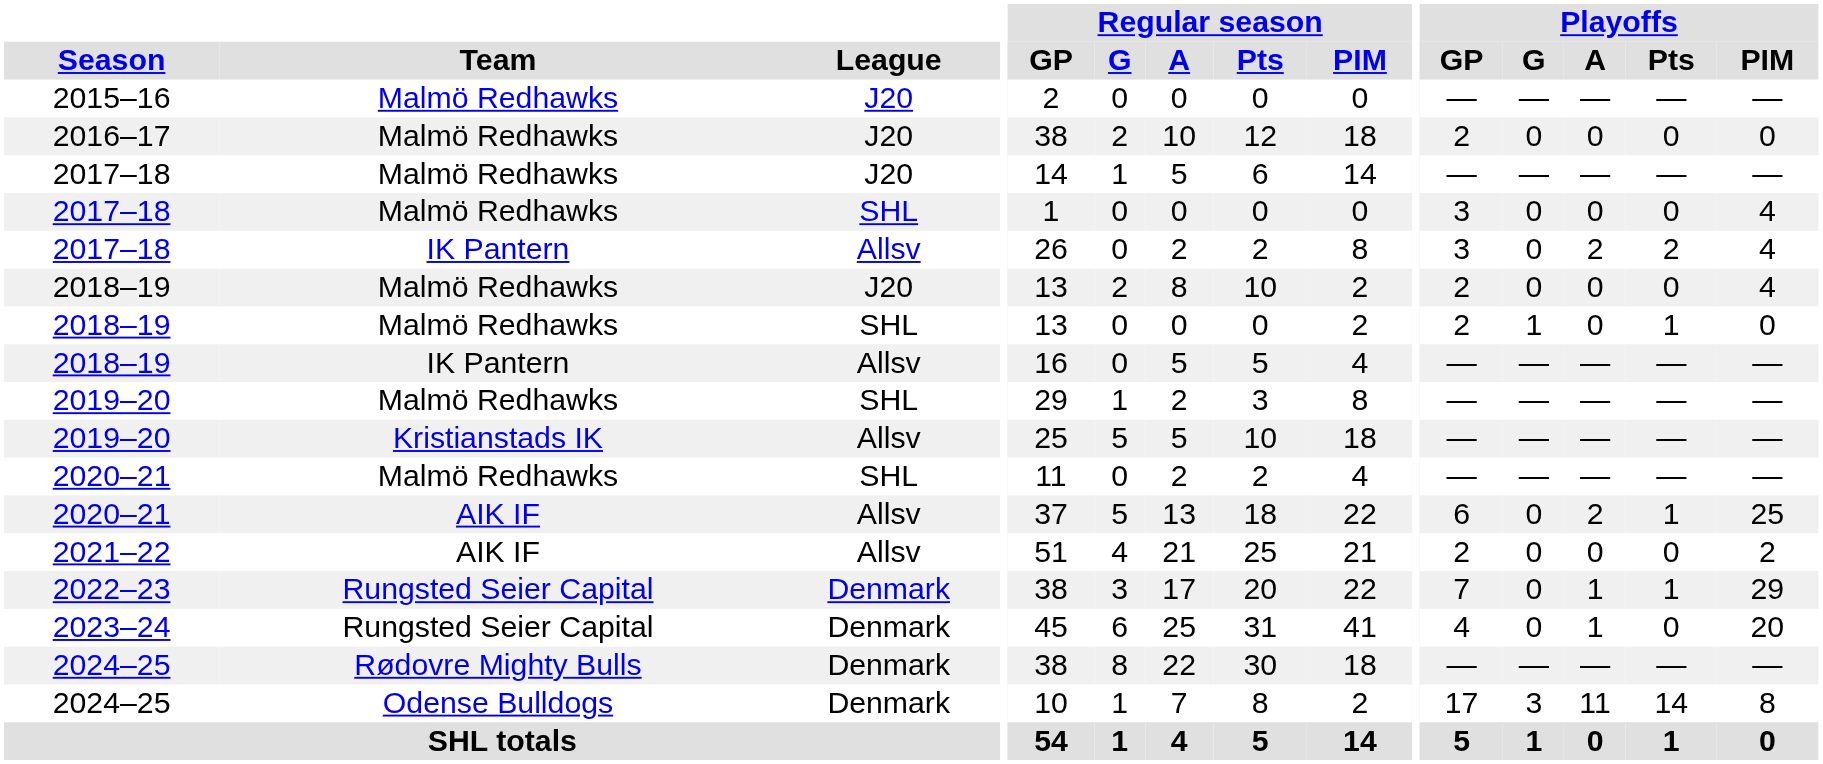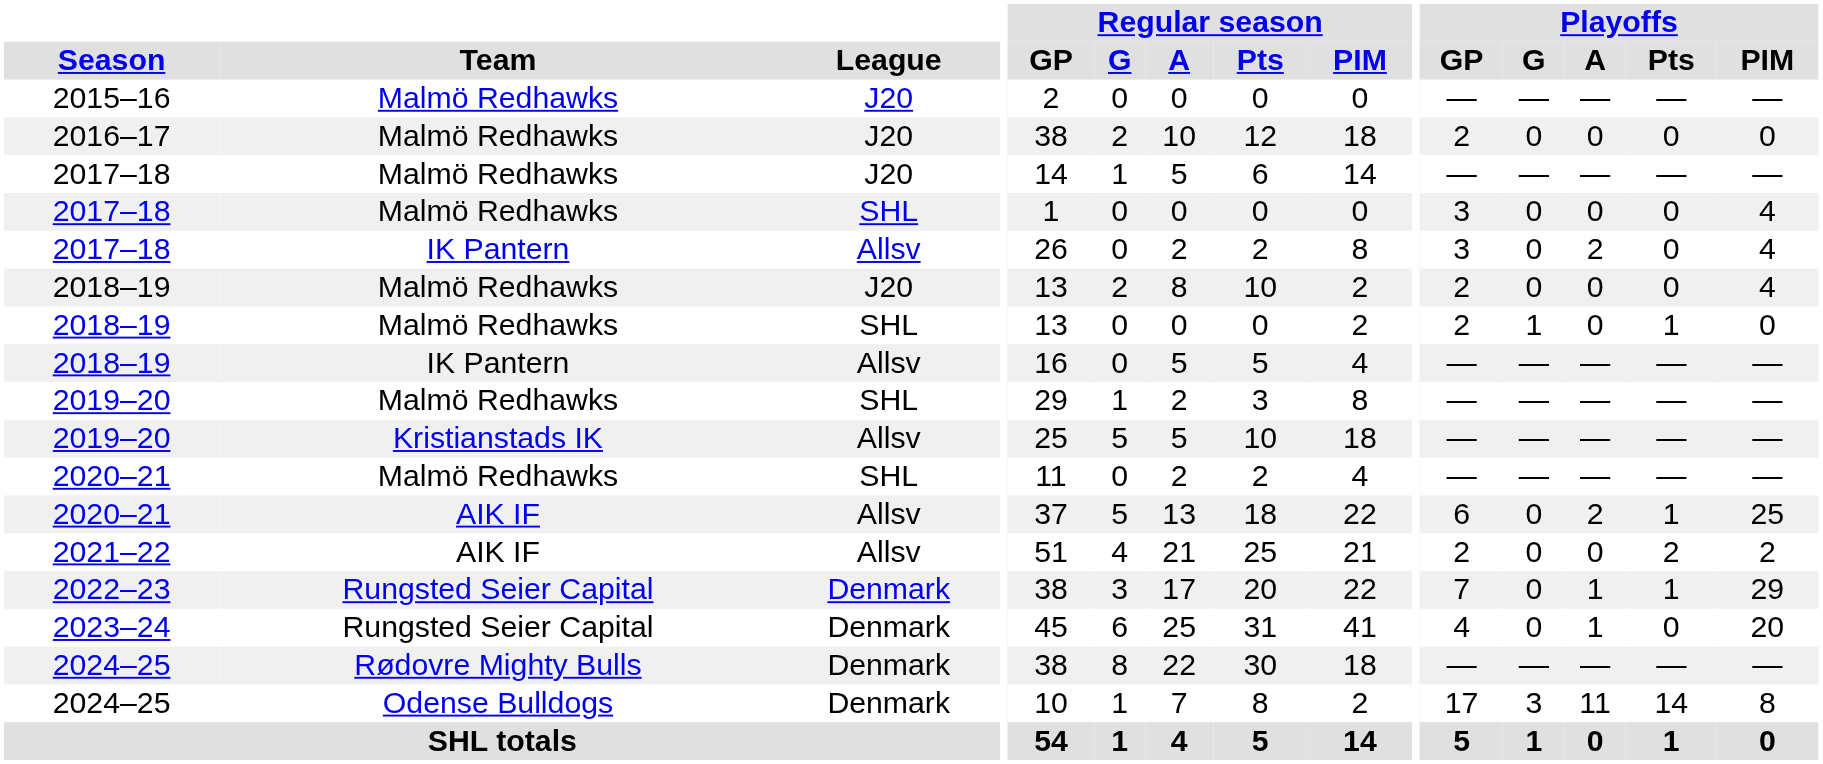2017–18 / Allsv | Playoffs / Pts: 2 -> 0
2021–22 | Playoffs / Pts: 0 -> 2
